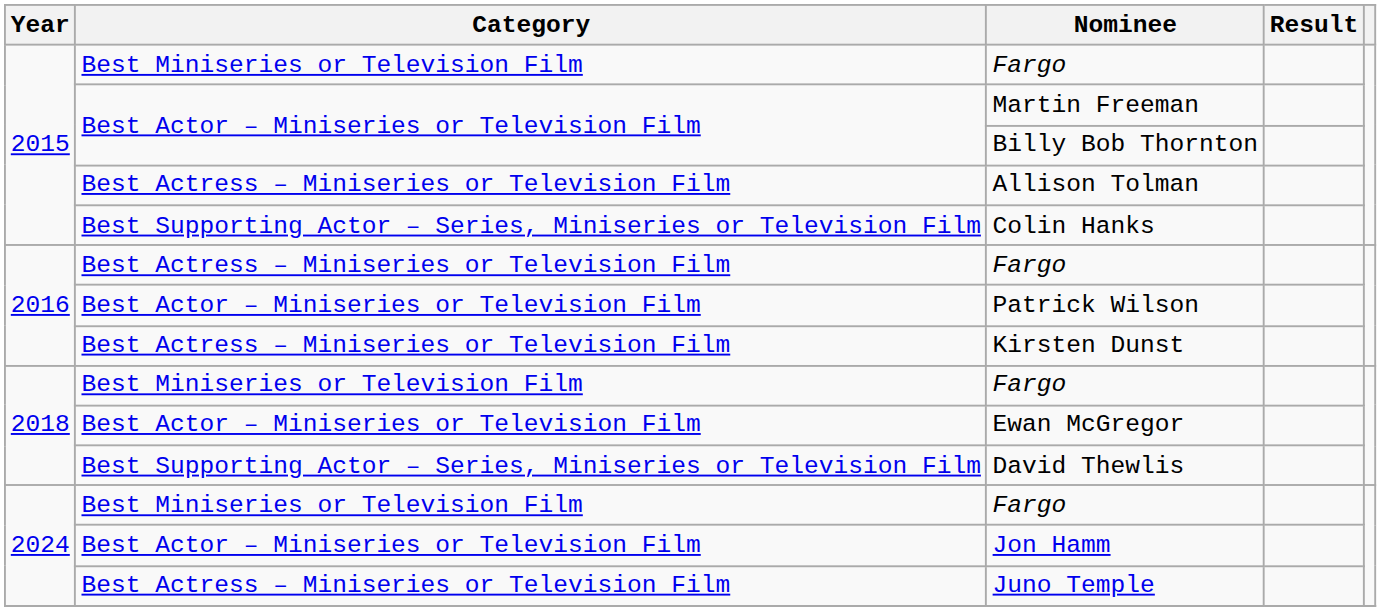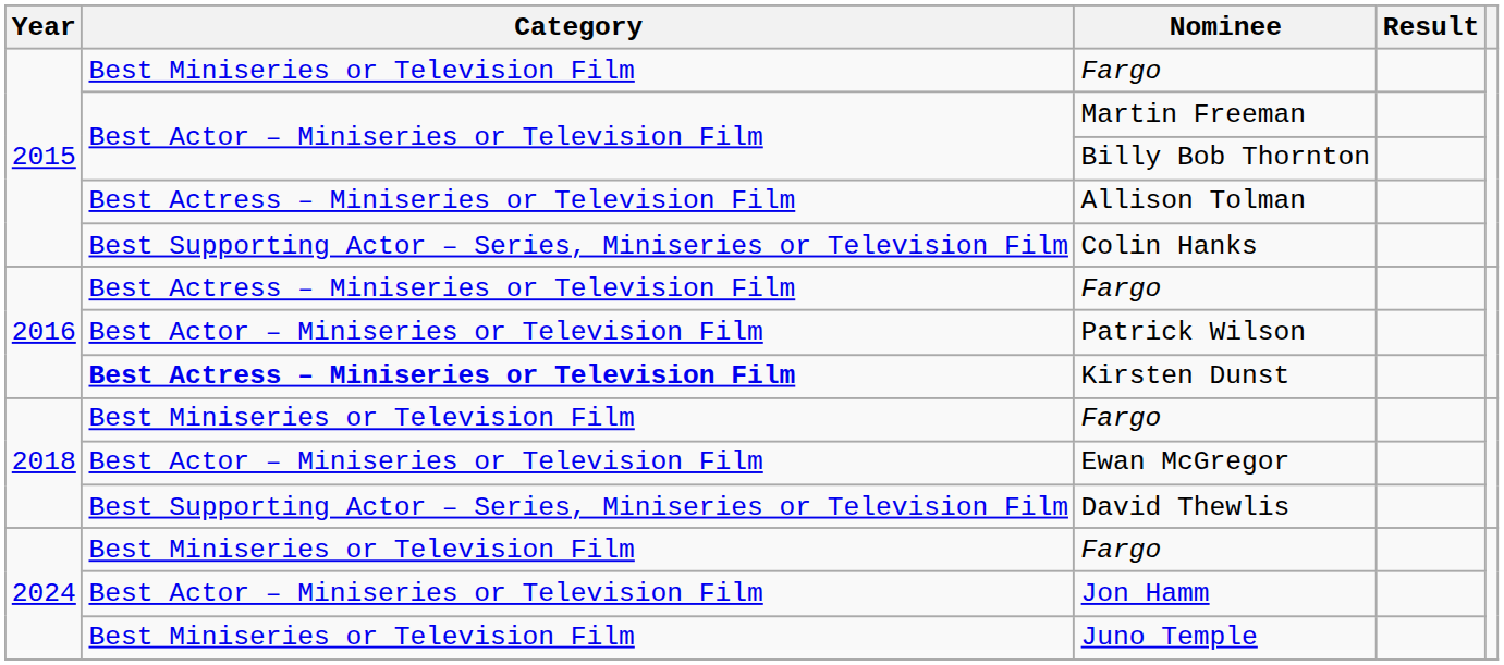Kirsten Dunst | Category: normal -> bold
Juno Temple | Category: Best Actress – Miniseries or Television Film -> Best Miniseries or Television Film
